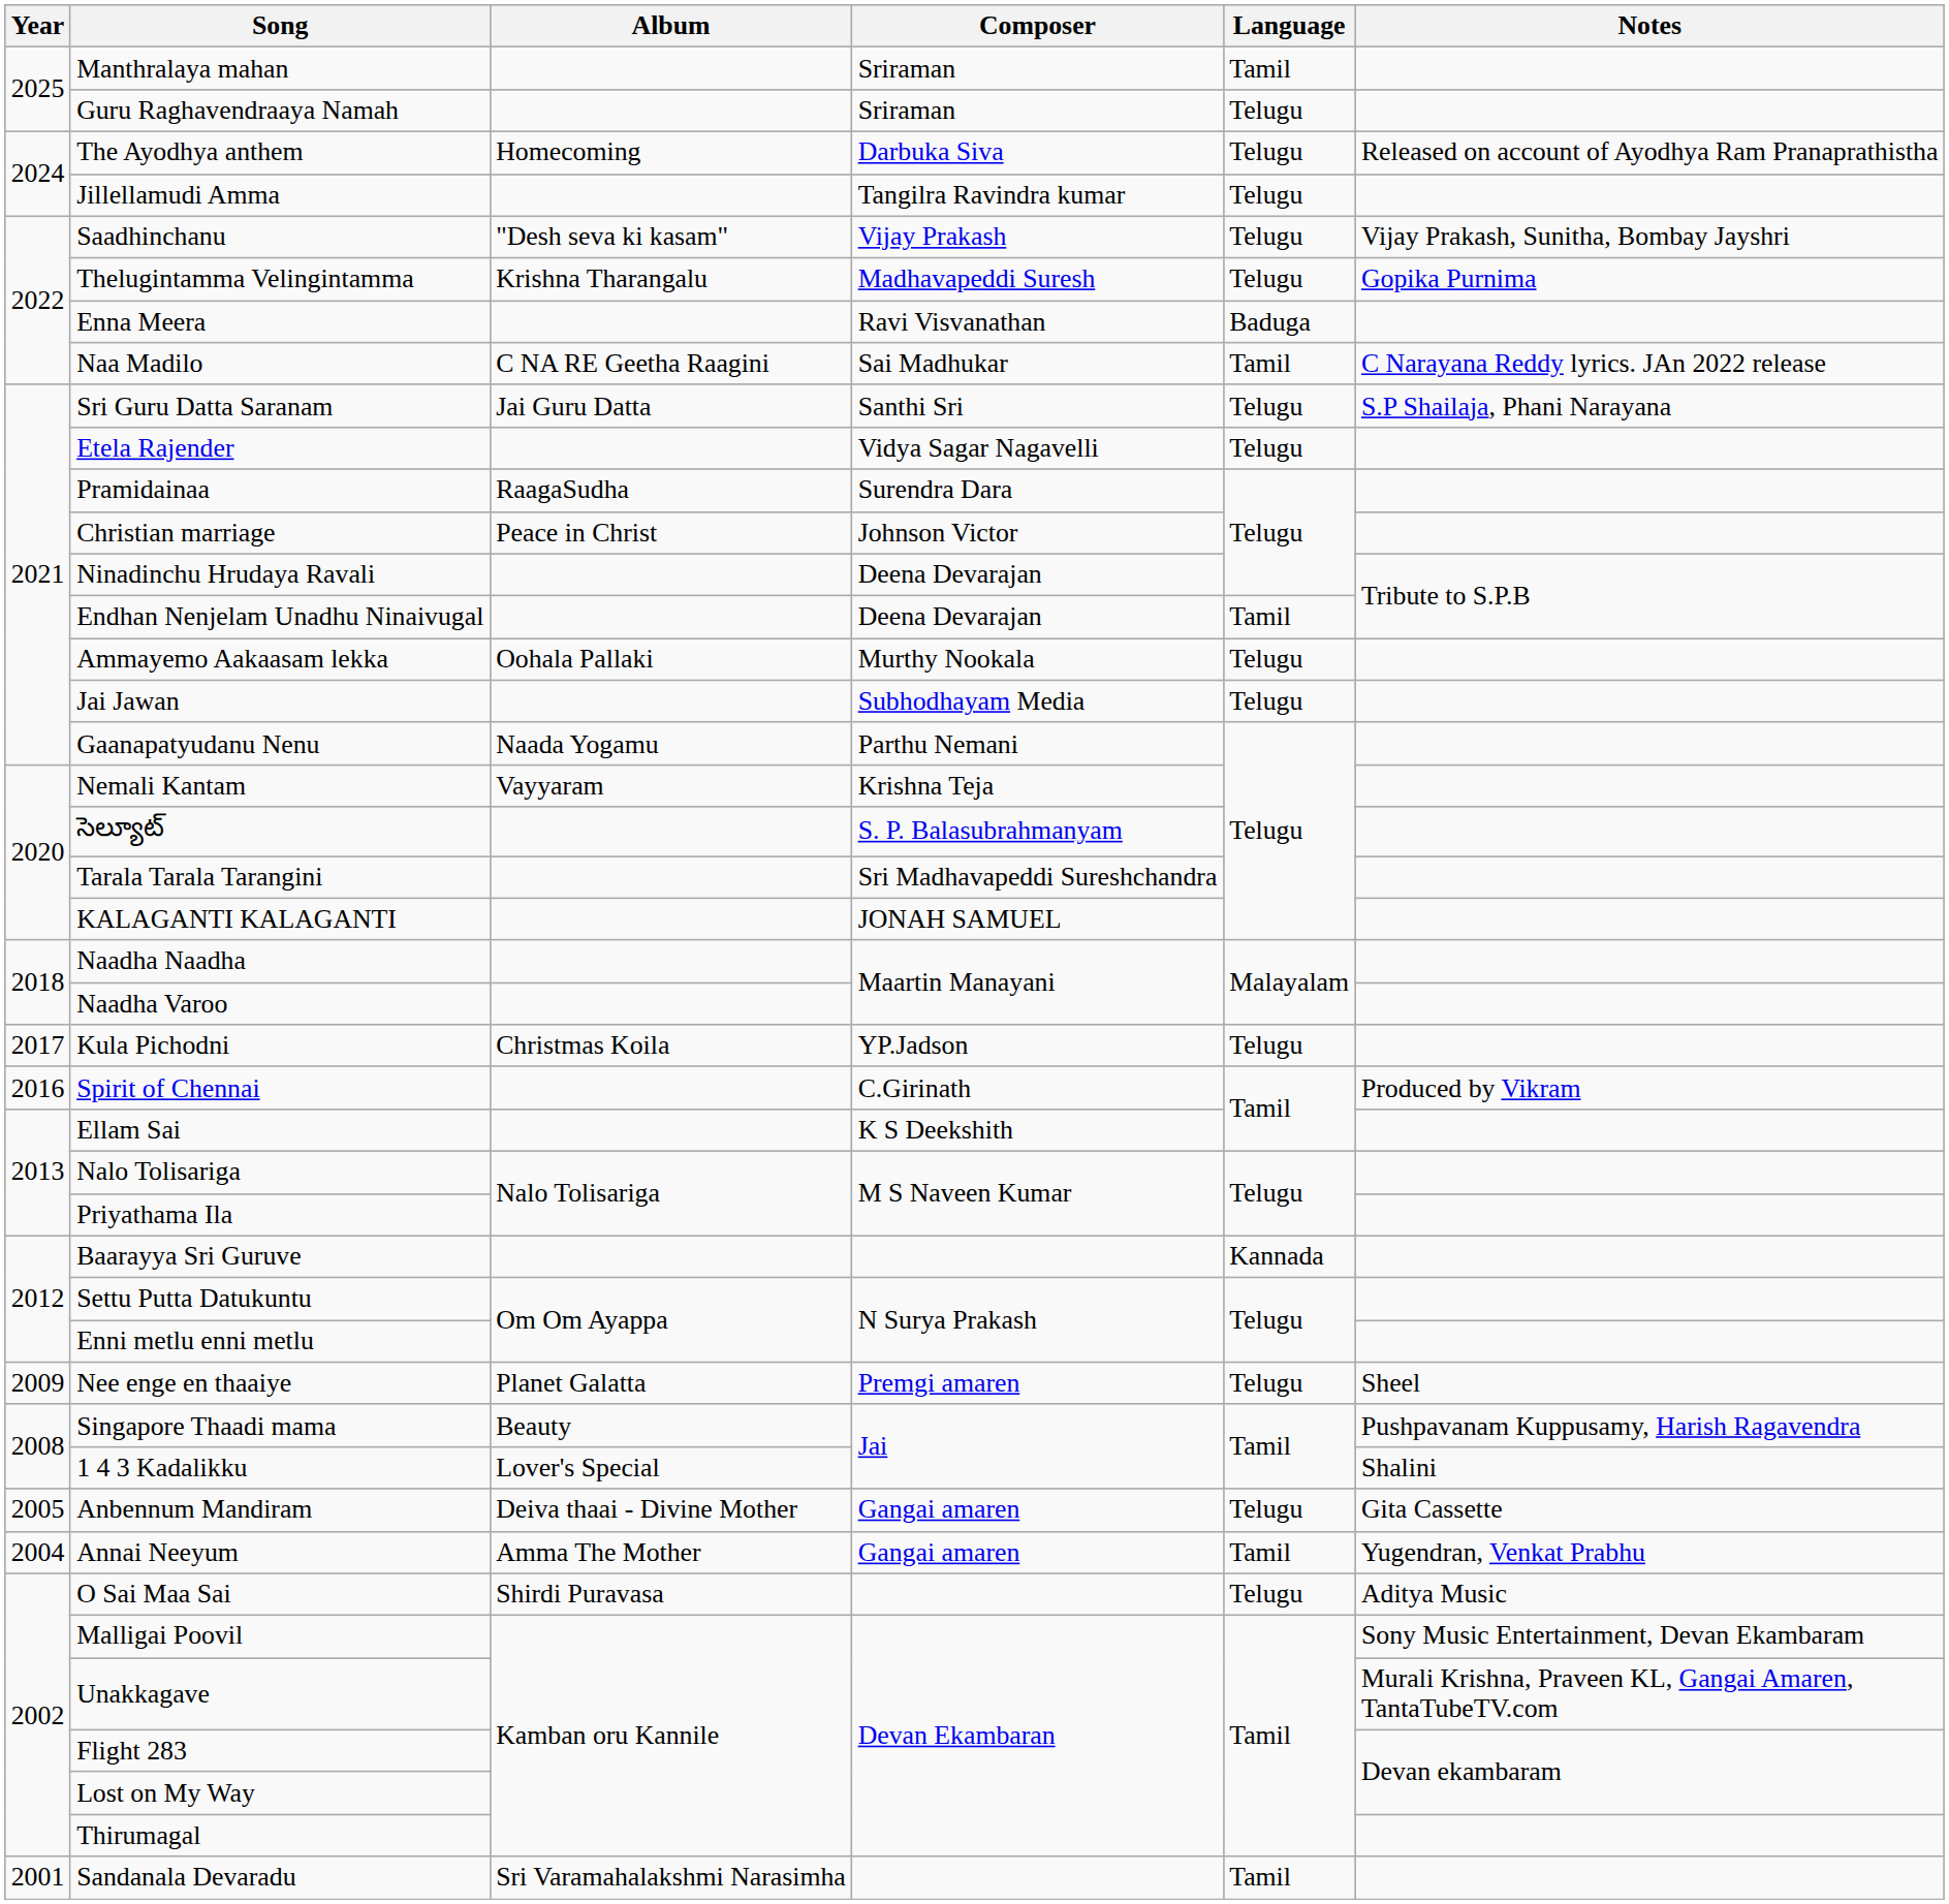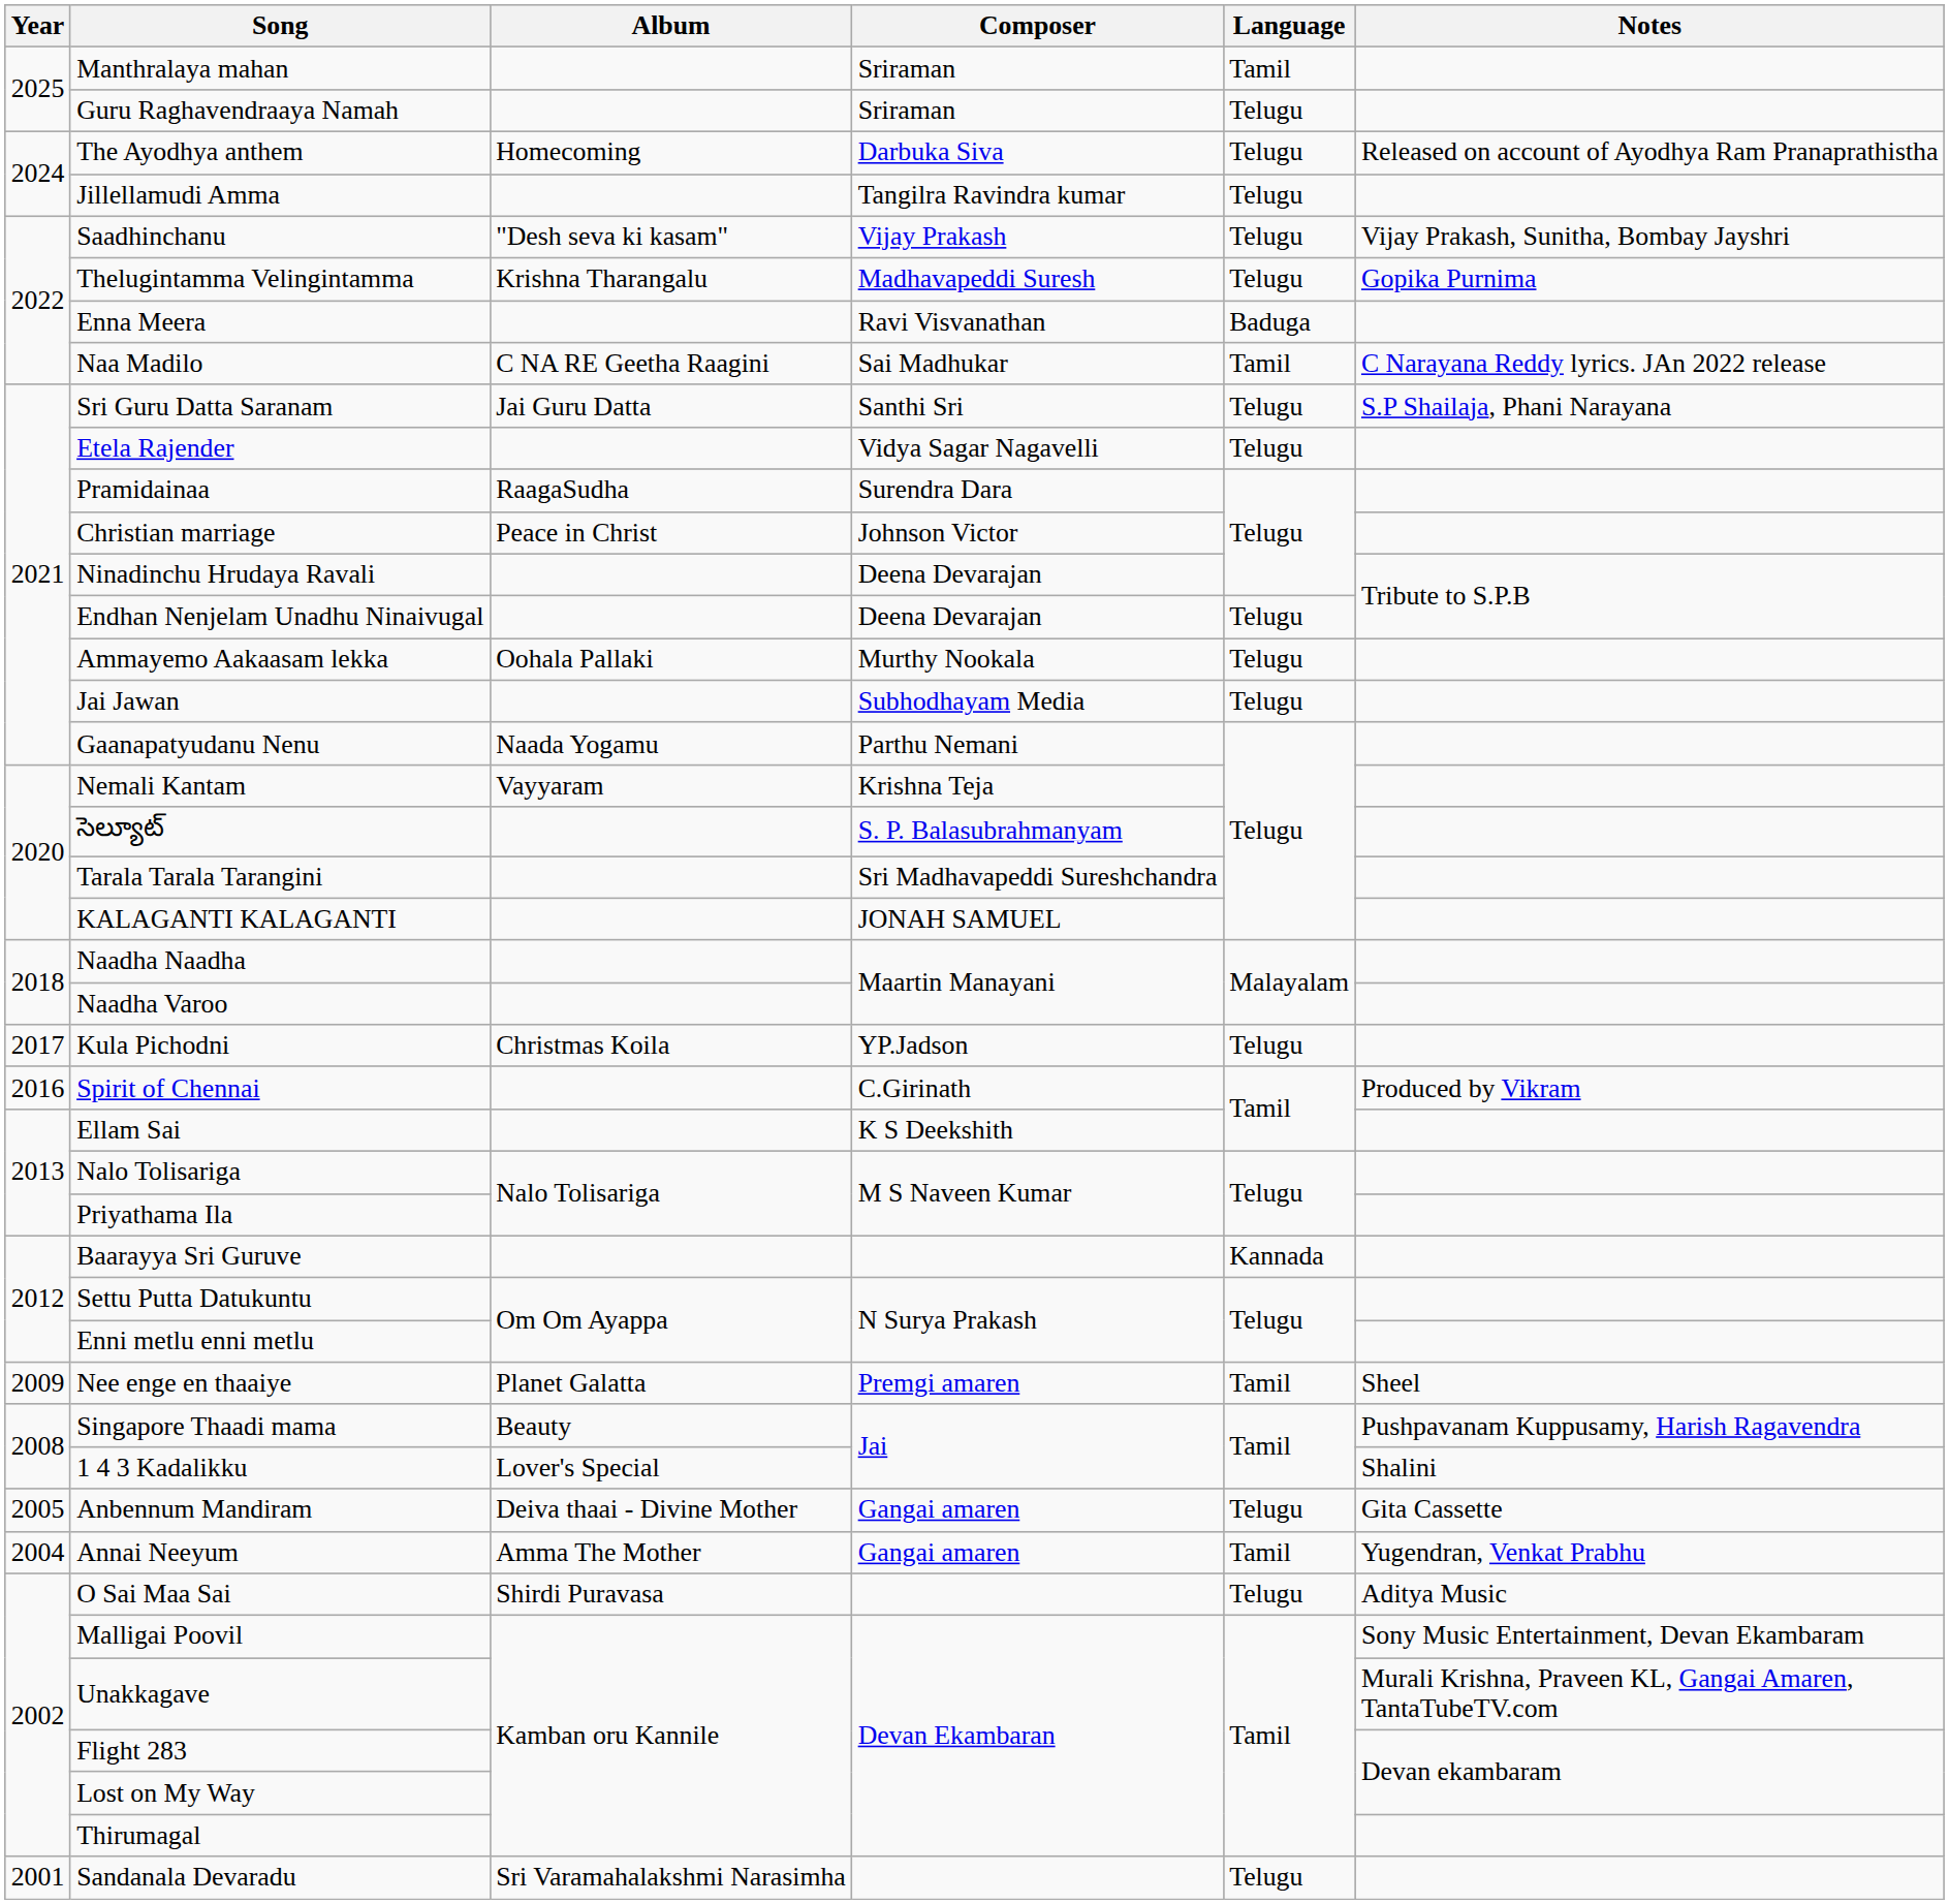Endhan Nenjelam Unadhu Ninaivugal | Language: Tamil -> Telugu
Nee enge en thaaiye | Language: Telugu -> Tamil
Sandanala Devaradu | Language: Tamil -> Telugu
